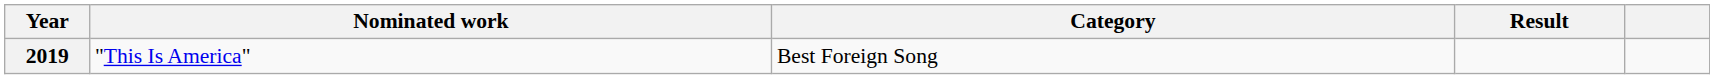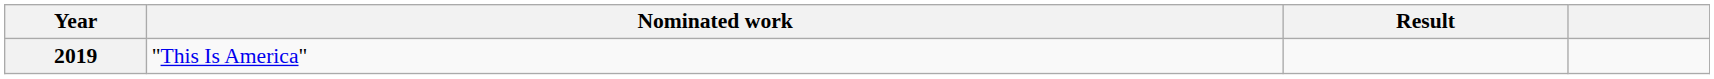- column: Category | Best Foreign Song
